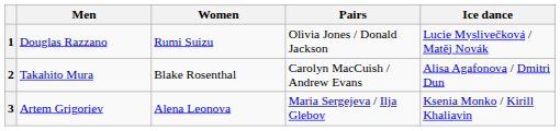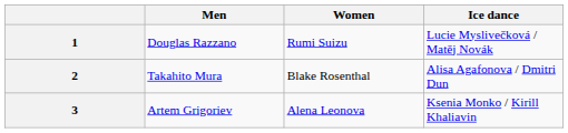- column: Pairs | Olivia Jones / Donald Jackson | Carolyn MacCuish / Andrew Evans | Maria Sergejeva / Ilja Glebov
